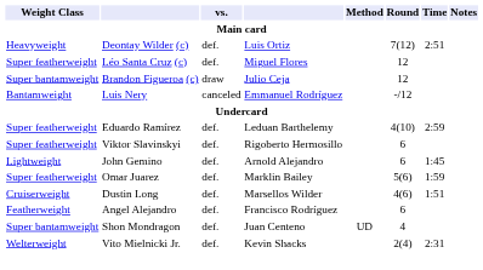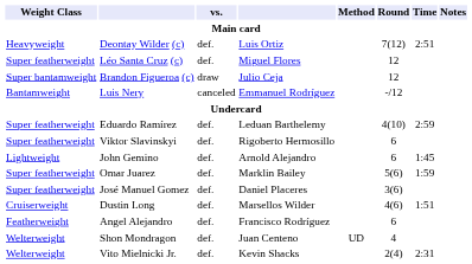+ row: Super featherweight | José Manuel Gomez | def. | Daniel Placeres | 3(6)
Shon Mondragon | Weight Class: Super bantamweight -> Welterweight
